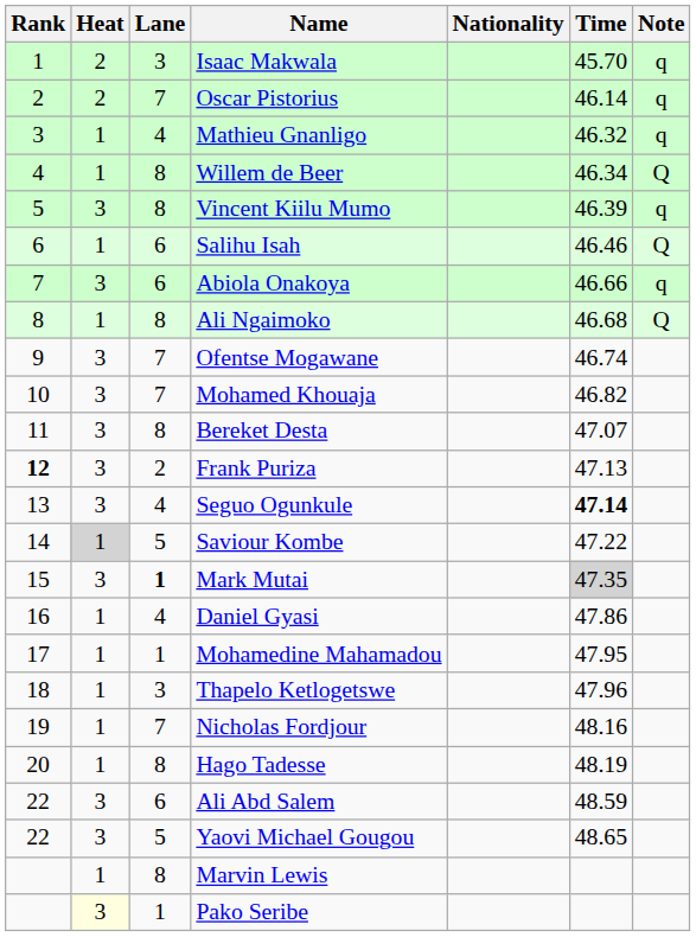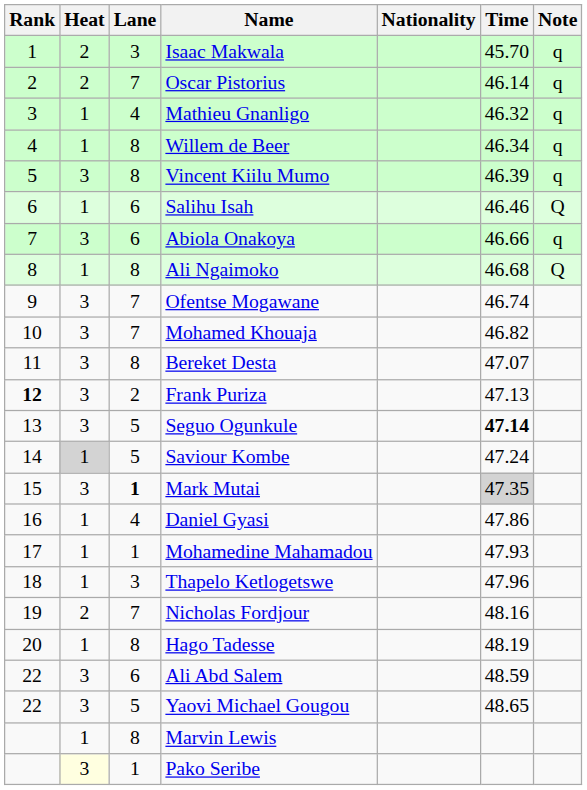Willem de Beer | Note: Q -> q
Seguo Ogunkule | Lane: 4 -> 5
Saviour Kombe | Time: 47.22 -> 47.24
Mohamedine Mahamadou | Time: 47.95 -> 47.93
Nicholas Fordjour | Heat: 1 -> 2
